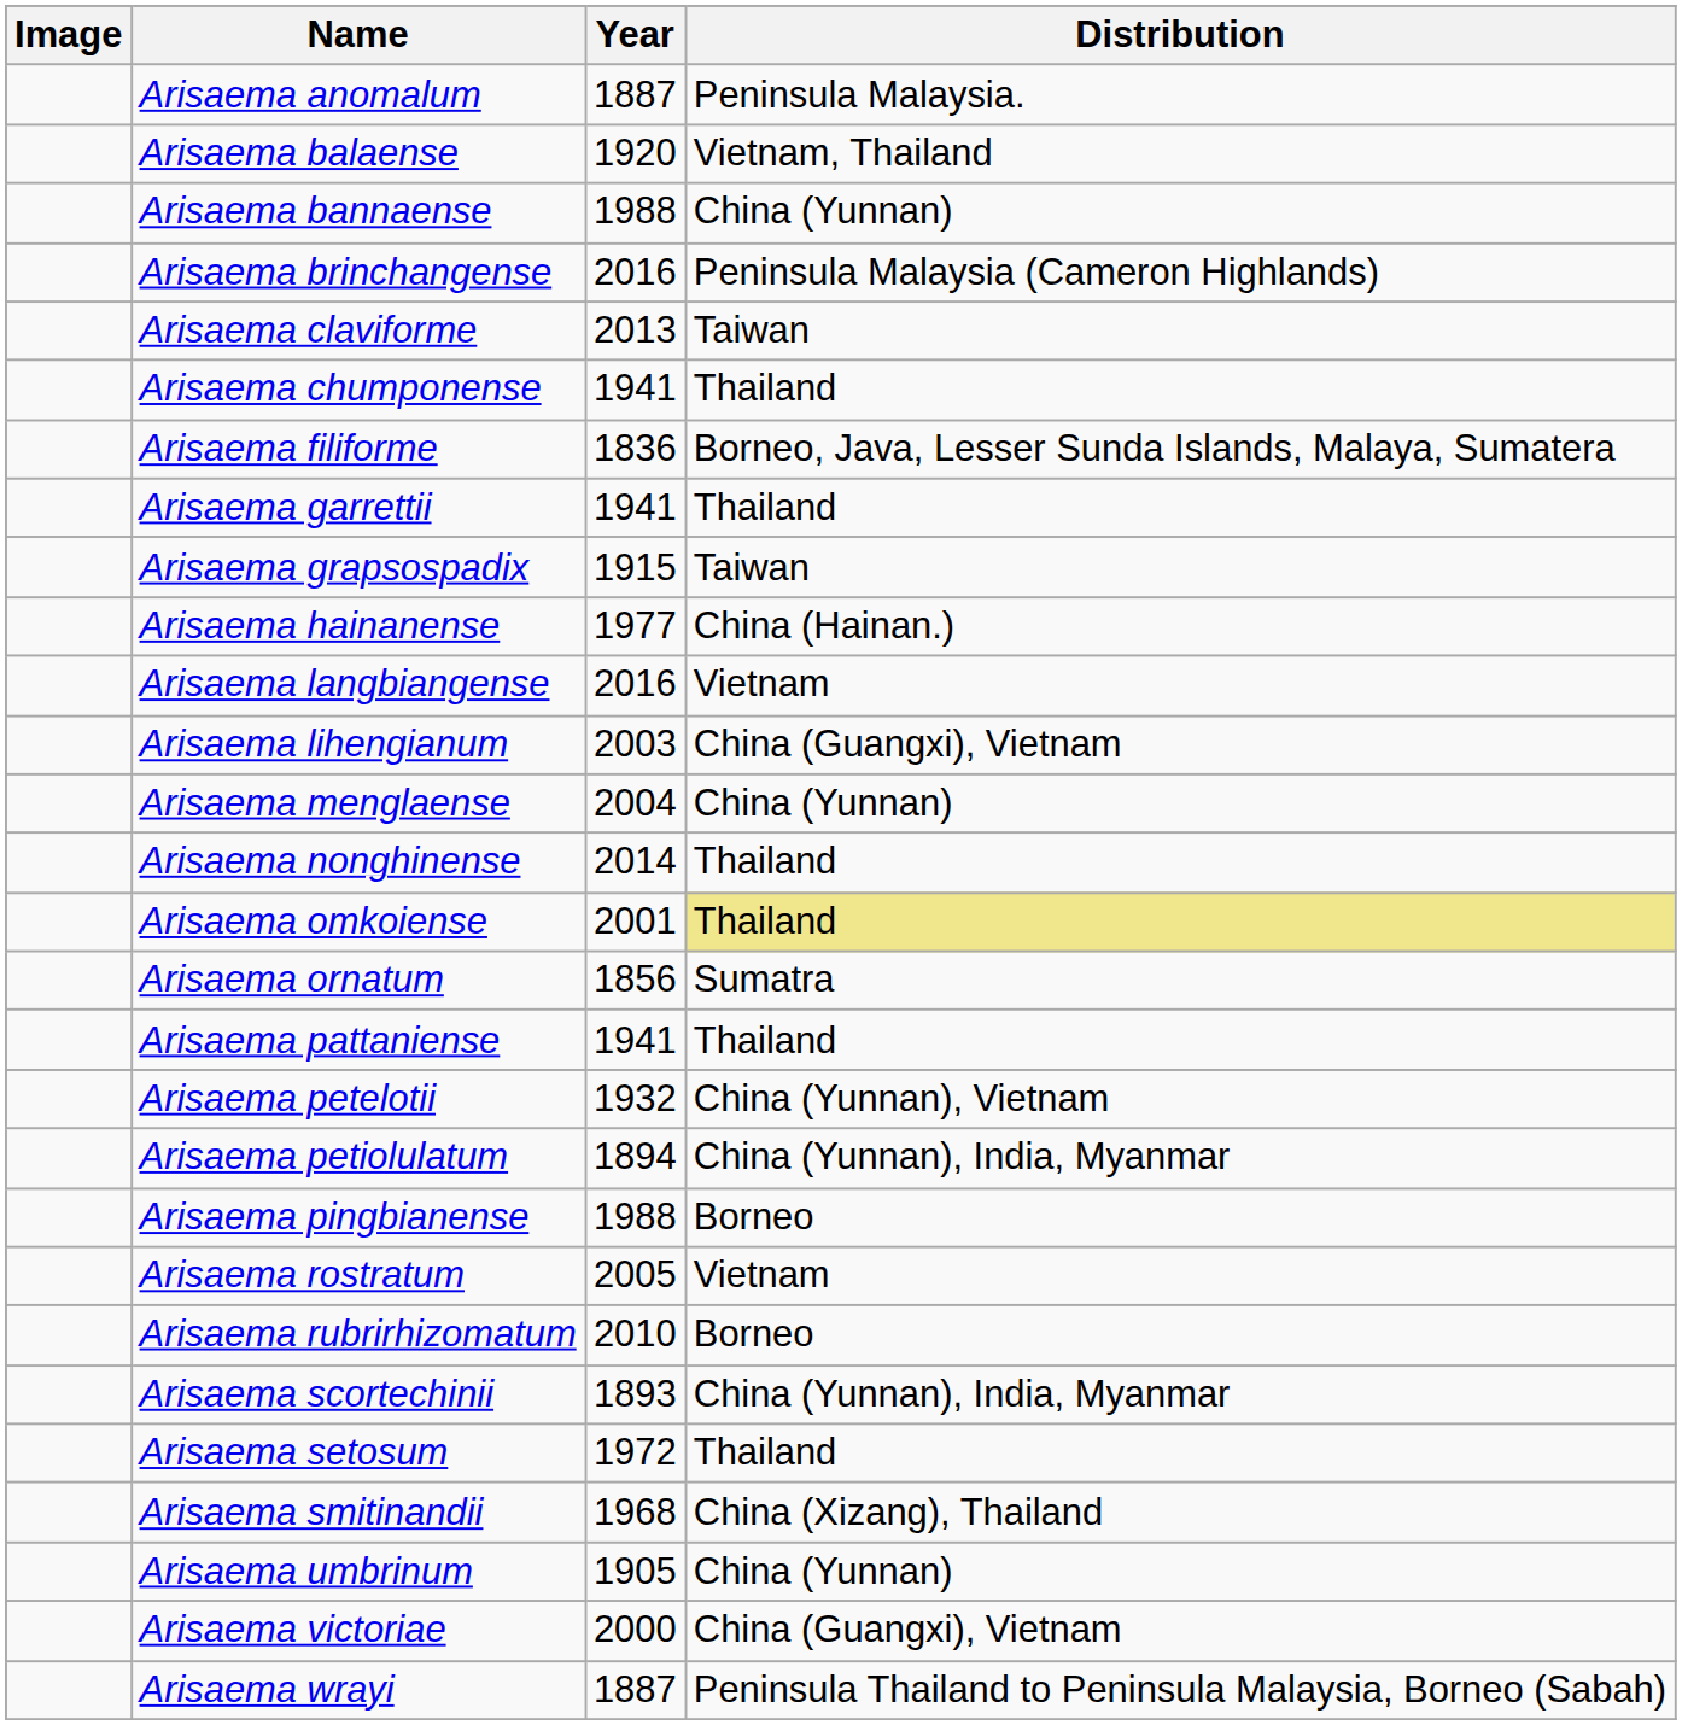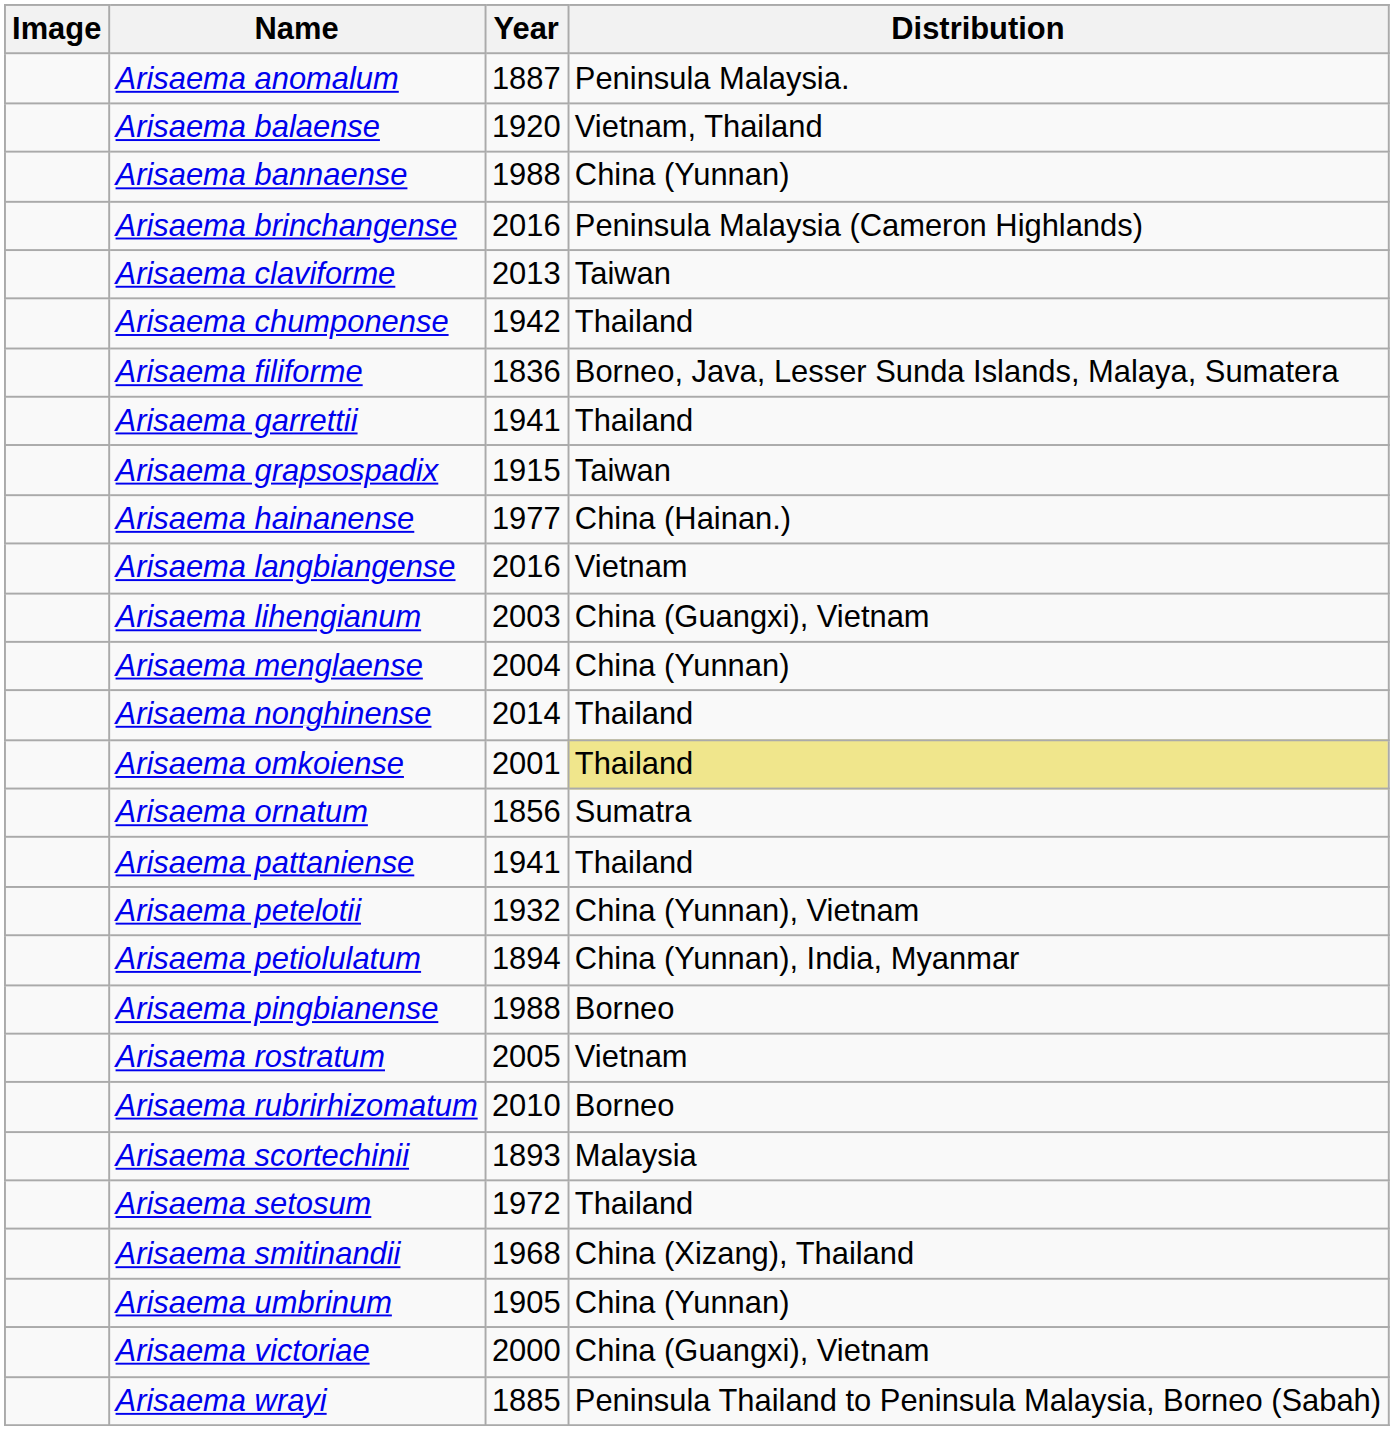Arisaema chumponense | Year: 1941 -> 1942
Arisaema scortechinii | Distribution: China (Yunnan), India, Myanmar -> Malaysia
Arisaema wrayi | Year: 1887 -> 1885
